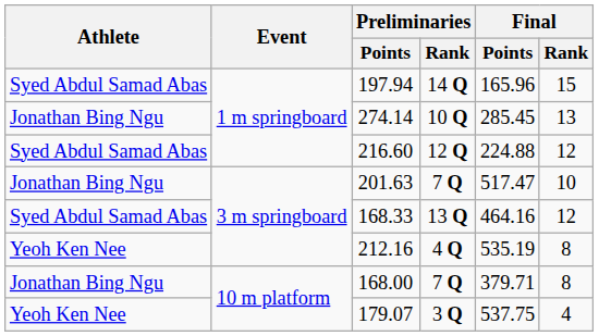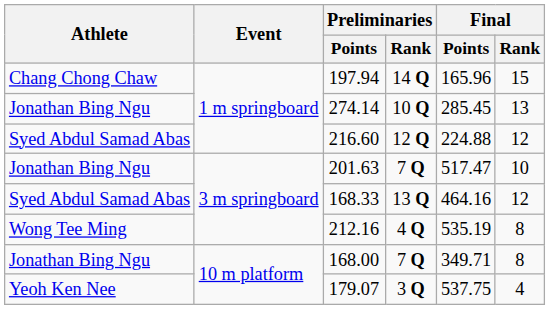197.94 | Athlete: Syed Abdul Samad Abas -> Chang Chong Chaw
212.16 | Athlete: Yeoh Ken Nee -> Wong Tee Ming
168.00 | Final / Points: 379.71 -> 349.71
